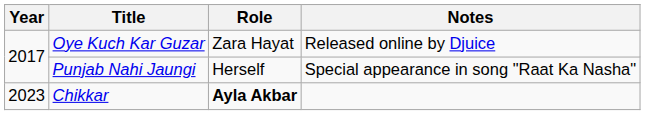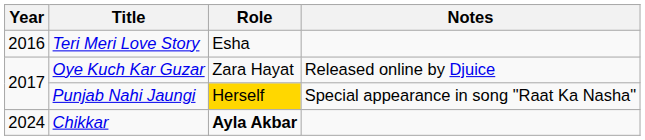+ row: 2016 | Teri Meri Love Story | Esha
Punjab Nahi Jaungi | Role: no background -> gold background
Chikkar | Year: 2023 -> 2024
